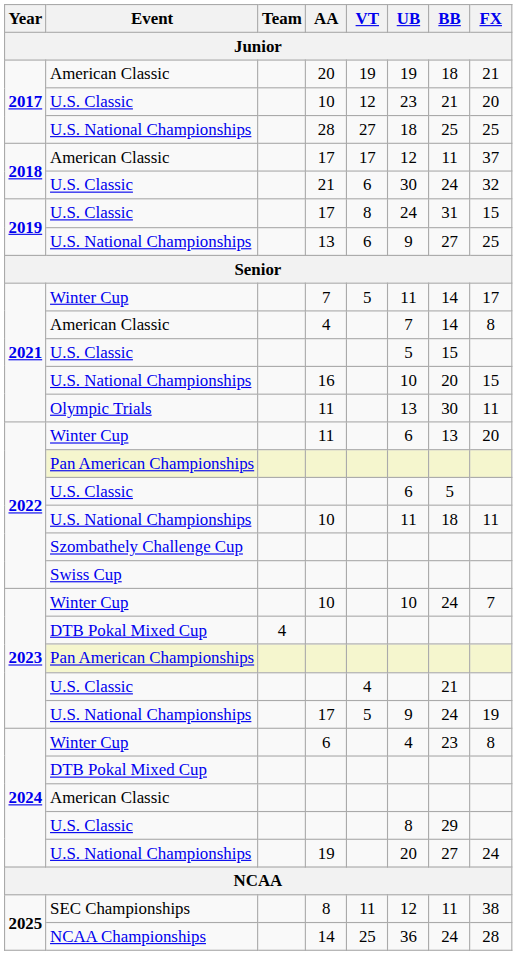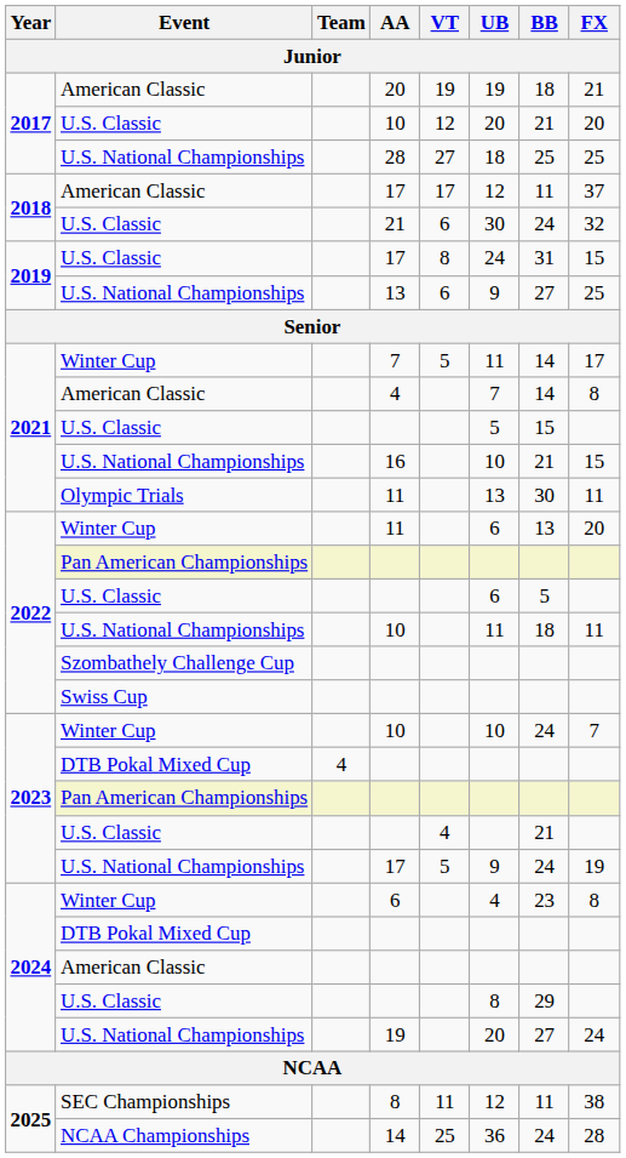U.S. Classic / 10 | UB: 23 -> 20
16 | BB: 20 -> 21
